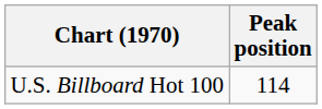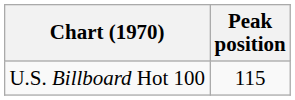U.S. Billboard Hot 100 | Peak position: 114 -> 115
